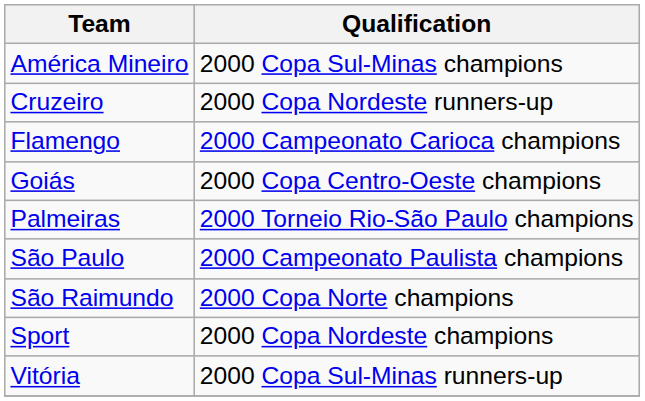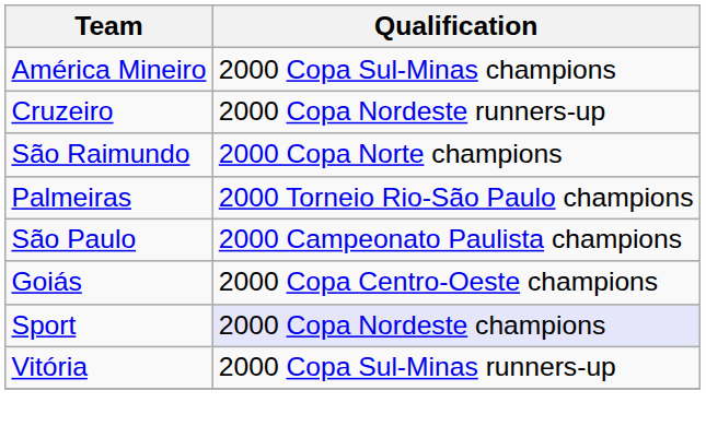- row: Flamengo | 2000 Campeonato Carioca champions
rows swapped: Goiás <-> São Raimundo
Sport | Qualification: no background -> lavender background
